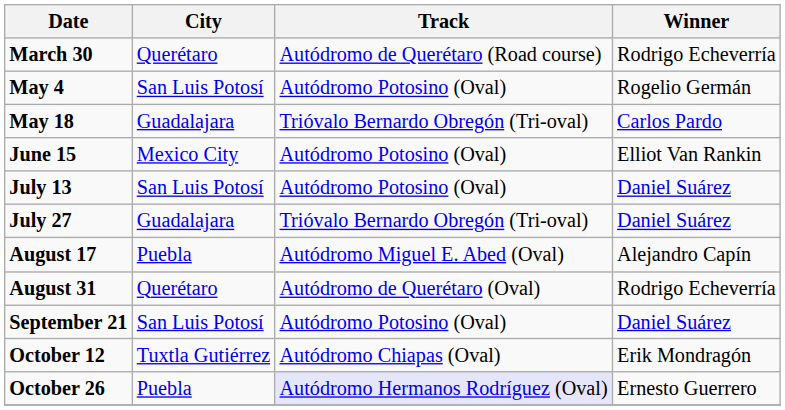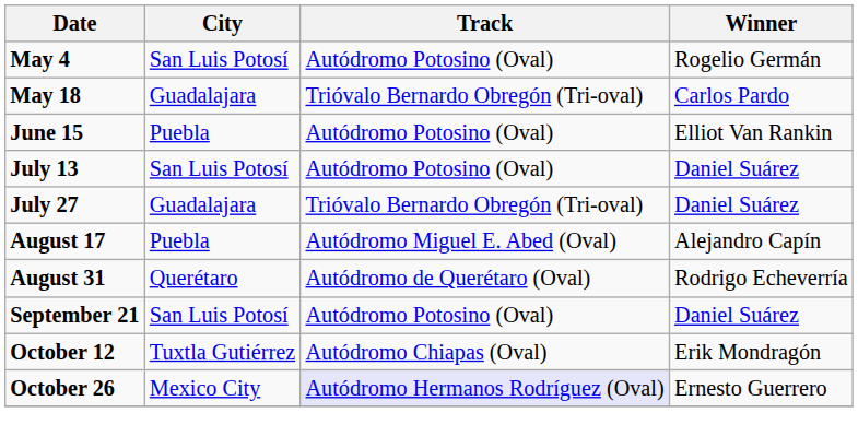- row: March 30 | Querétaro | Autódromo de Querétaro (Road course) | Rodrigo Echeverría
June 15 | City: Mexico City -> Puebla
October 26 | City: Puebla -> Mexico City
